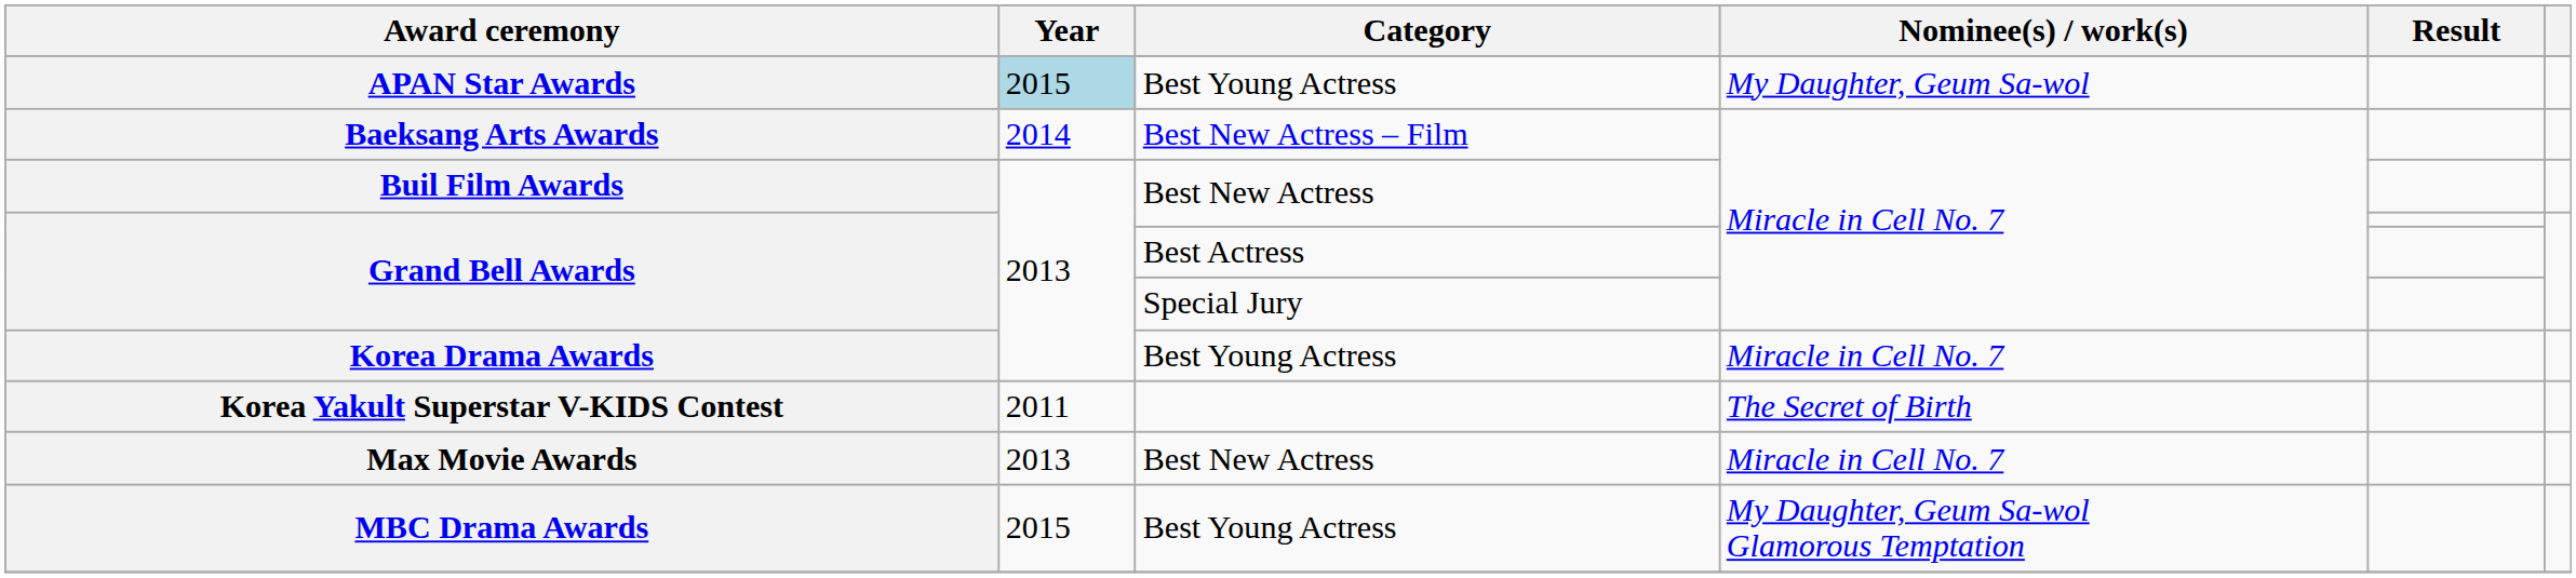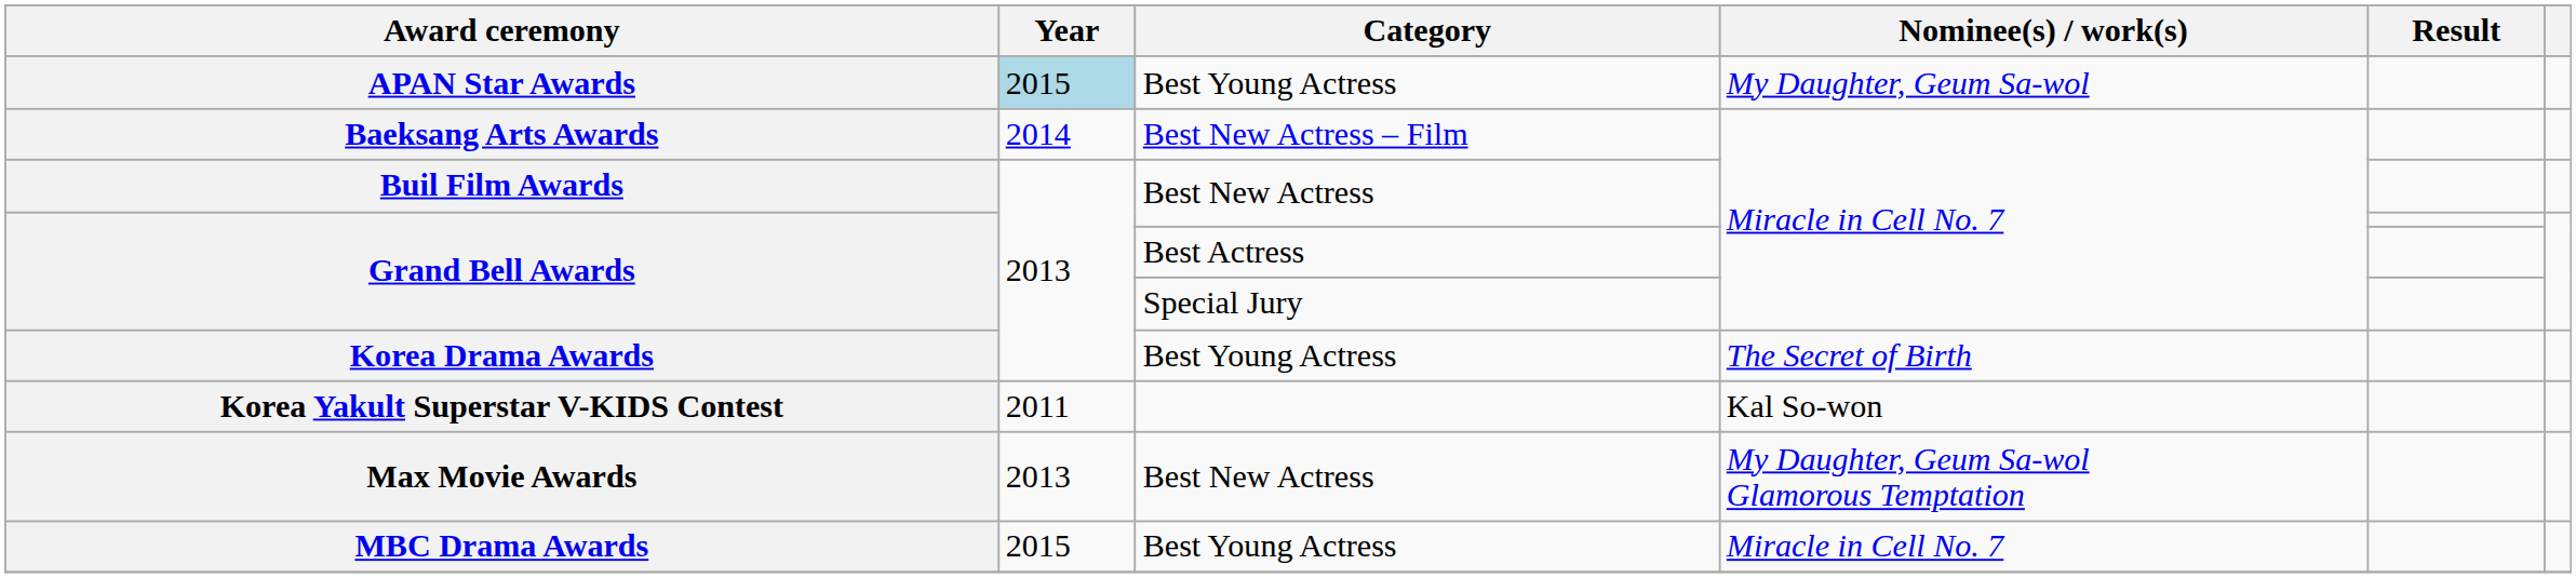Korea Drama Awards | Nominee(s) / work(s): Miracle in Cell No. 7 -> The Secret of Birth
Korea Yakult Superstar V-KIDS Contest | Nominee(s) / work(s): The Secret of Birth -> Kal So-won
Max Movie Awards | Nominee(s) / work(s): Miracle in Cell No. 7 -> My Daughter, Geum Sa-wol Glamorous Temptation
MBC Drama Awards | Nominee(s) / work(s): My Daughter, Geum Sa-wol Glamorous Temptation -> Miracle in Cell No. 7
